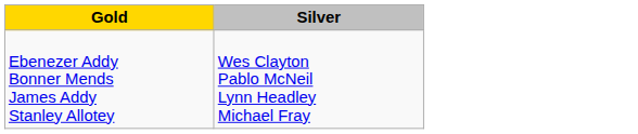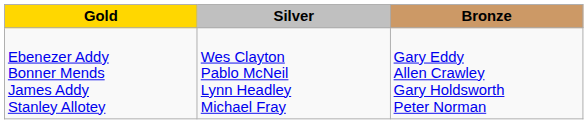+ column: Bronze | Gary Eddy Allen Crawley Gary Holdsworth Peter Norman
